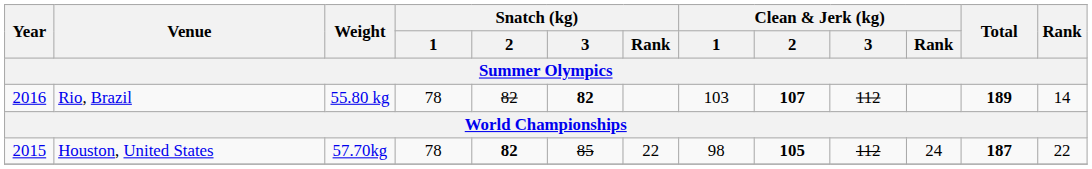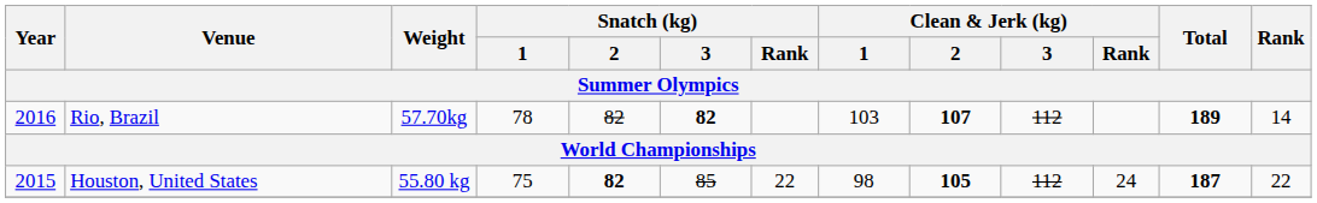Rio, Brazil | Weight: 55.80 kg -> 57.70kg
Houston, United States | Weight: 57.70kg -> 55.80 kg
Houston, United States | Snatch (kg) / 1: 78 -> 75
